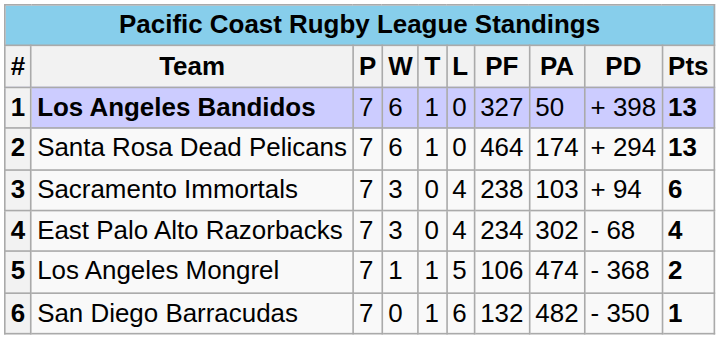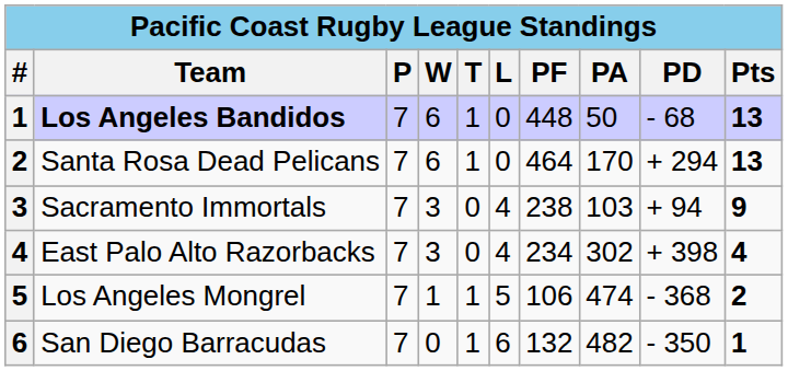Los Angeles Bandidos | PF: 327 -> 448
Los Angeles Bandidos | PD: + 398 -> - 68
Santa Rosa Dead Pelicans | PA: 174 -> 170
Sacramento Immortals | Pts: 6 -> 9
East Palo Alto Razorbacks | PD: - 68 -> + 398
